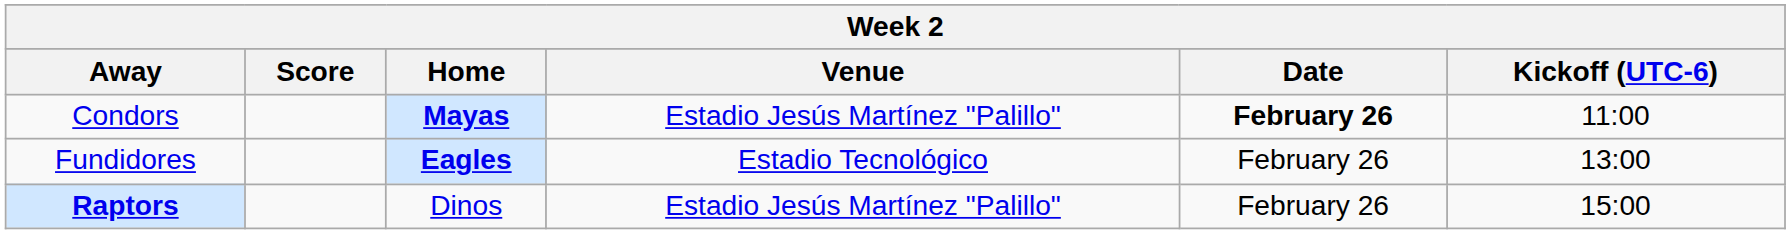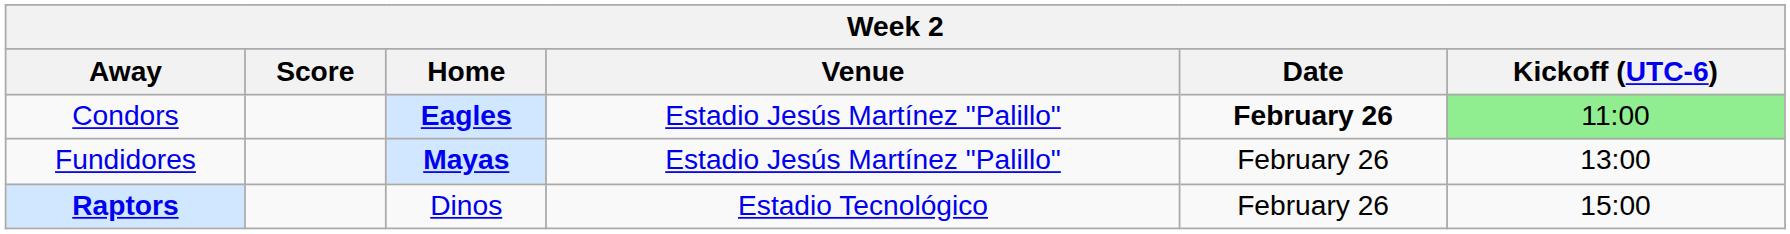Condors | Home: Mayas -> Eagles
Condors | Kickoff (UTC-6): no background -> lightgreen background
Fundidores | Home: Eagles -> Mayas
Fundidores | Venue: Estadio Tecnológico -> Estadio Jesús Martínez "Palillo"
Raptors | Venue: Estadio Jesús Martínez "Palillo" -> Estadio Tecnológico
